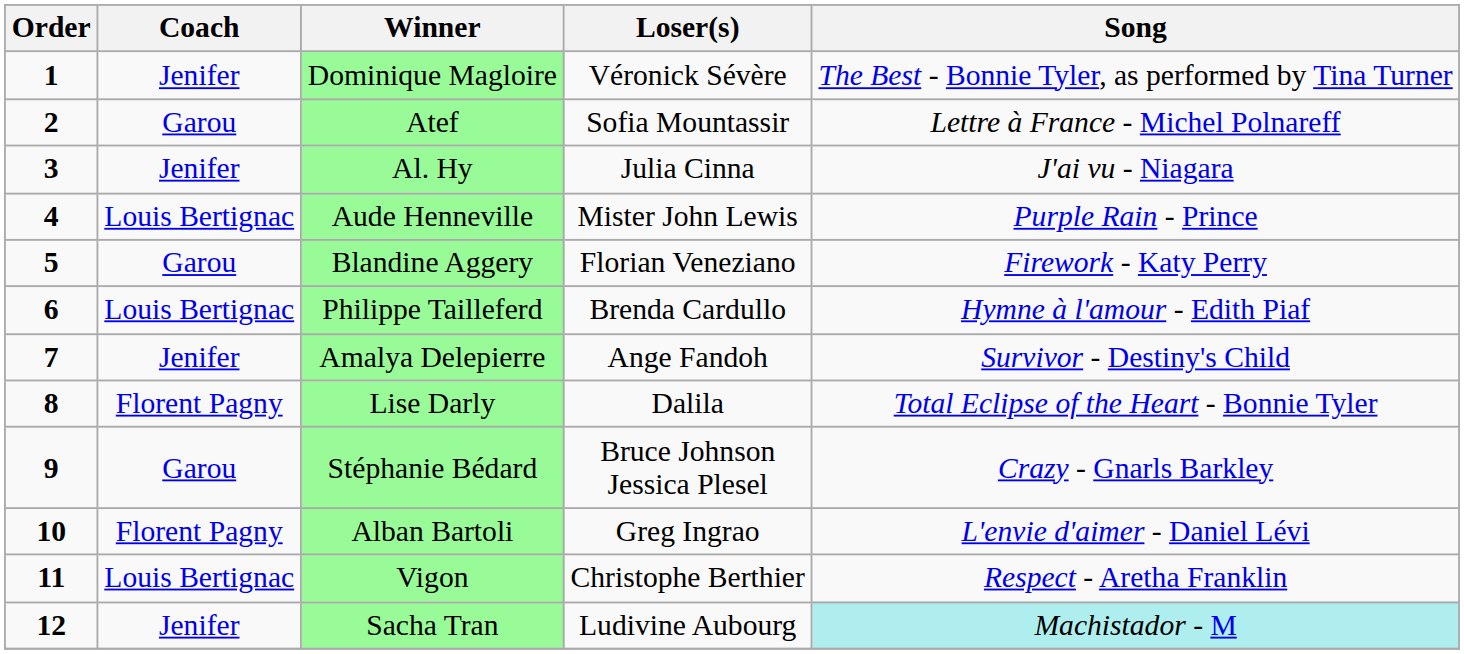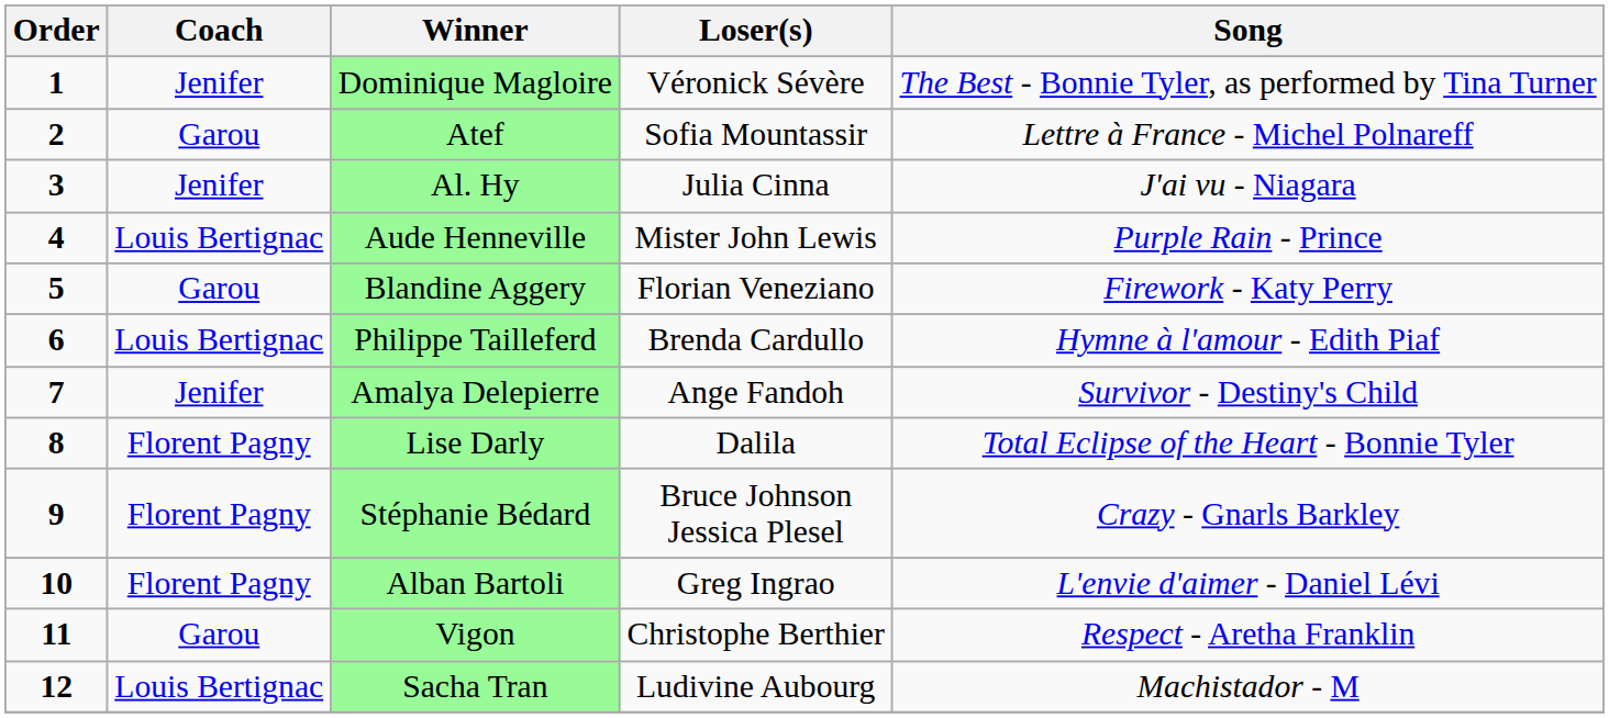Stéphanie Bédard | Coach: Garou -> Florent Pagny
Vigon | Coach: Louis Bertignac -> Garou
Sacha Tran | Coach: Jenifer -> Louis Bertignac
Sacha Tran | Song: paleturquoise background -> no background
